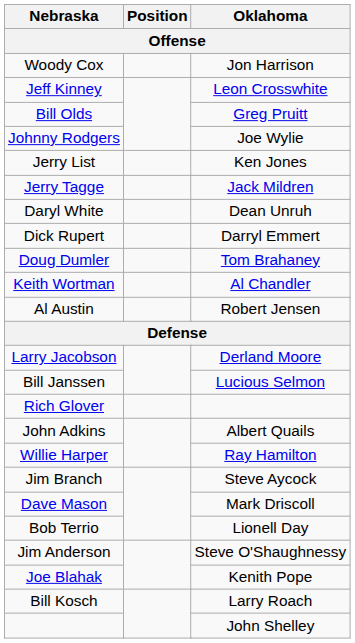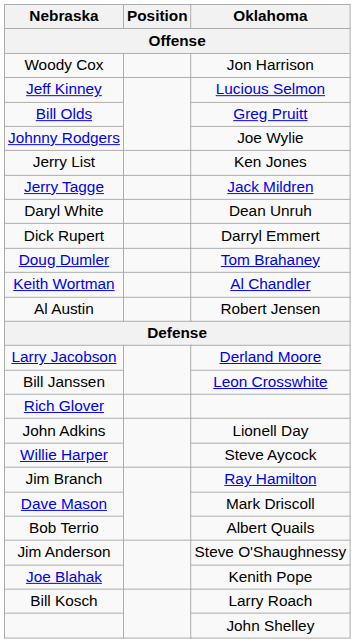Jeff Kinney | Oklahoma: Leon Crosswhite -> Lucious Selmon
Bill Janssen | Oklahoma: Lucious Selmon -> Leon Crosswhite
John Adkins | Oklahoma: Albert Quails -> Lionell Day
Willie Harper | Oklahoma: Ray Hamilton -> Steve Aycock
Jim Branch | Oklahoma: Steve Aycock -> Ray Hamilton
Bob Terrio | Oklahoma: Lionell Day -> Albert Quails
